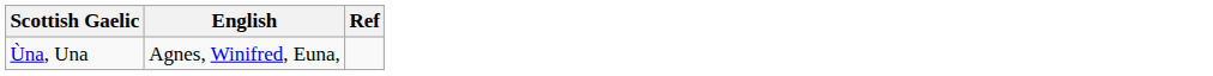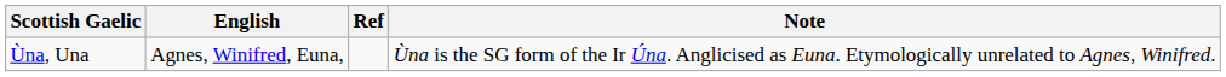+ column: Note | Ùna is the SG form of the Ir Úna. Anglicised as Euna. Etymologically unrelated to Agnes, Winifred.
